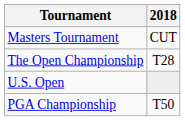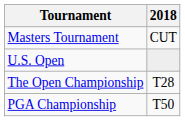rows swapped: U.S. Open <-> The Open Championship
